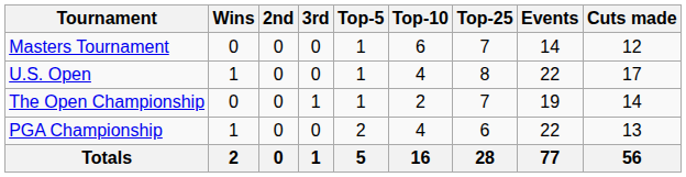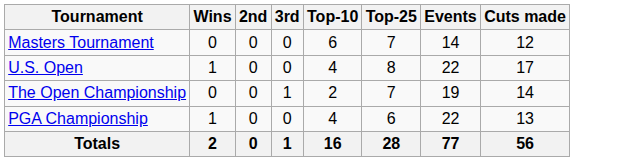- column: Top-5 | 1 | 1 | 1 | 2 | 5
